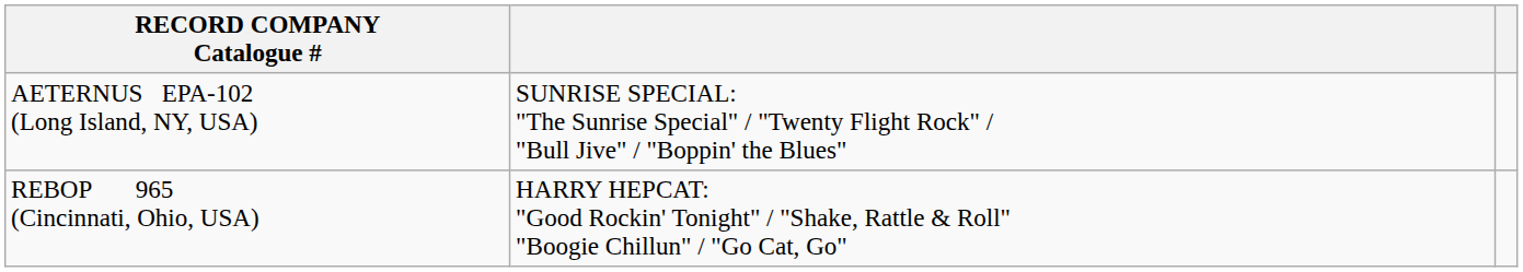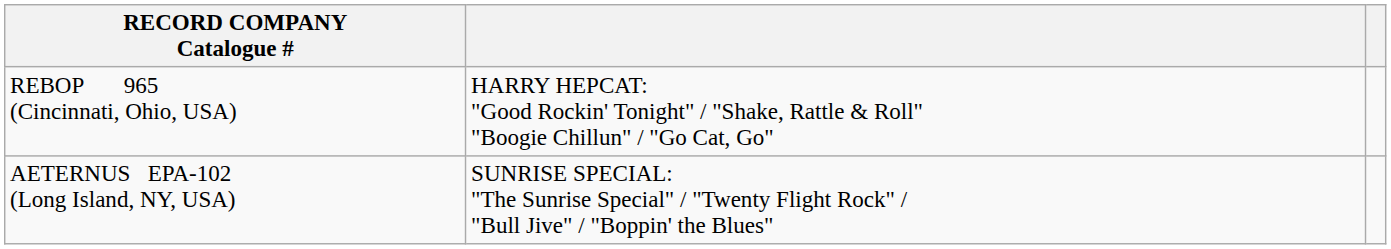rows swapped: REBOP 965 (Cincinnati, Ohio, USA) <-> AETERNUS EPA-102 (Long Island, NY, USA)
